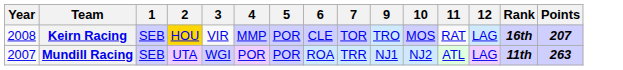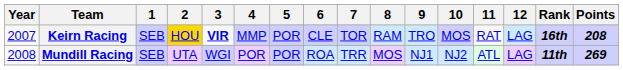+ column: 8 | RAM | MOS
Keirn Racing | Year: 2008 -> 2007
Keirn Racing | 3: normal -> bold
Keirn Racing | Points: 207 -> 208
Mundill Racing | Year: 2007 -> 2008
Mundill Racing | Points: 263 -> 269
